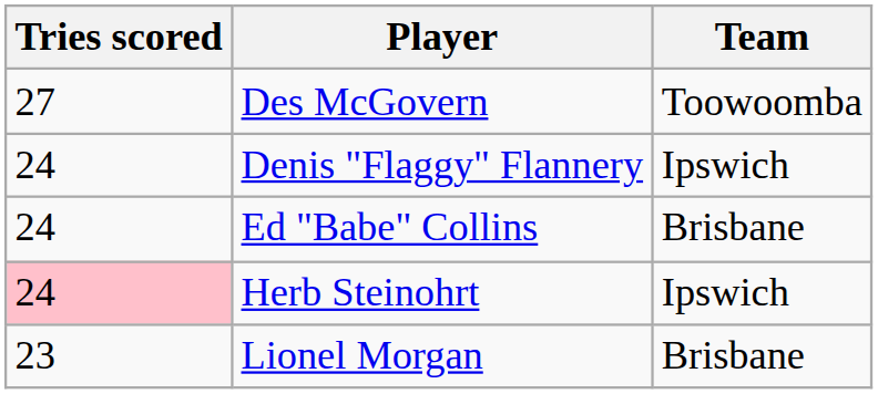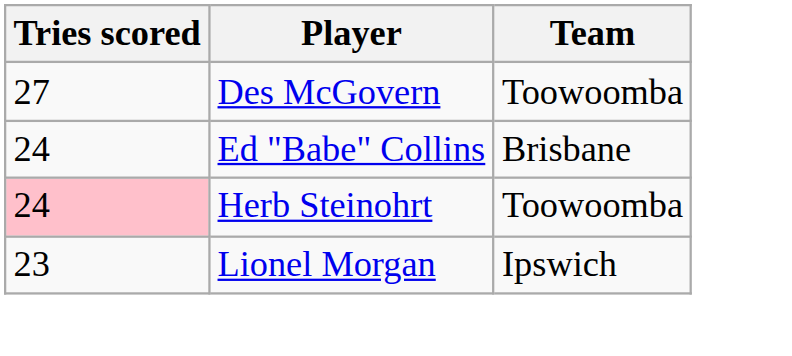- row: 24 | Denis "Flaggy" Flannery | Ipswich
Herb Steinohrt | Team: Ipswich -> Toowoomba
Lionel Morgan | Team: Brisbane -> Ipswich
